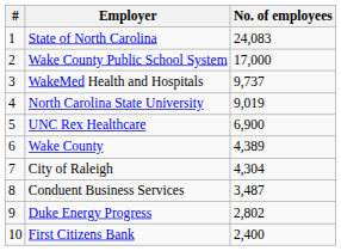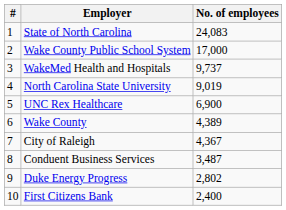City of Raleigh | No. of employees: 4,304 -> 4,367
